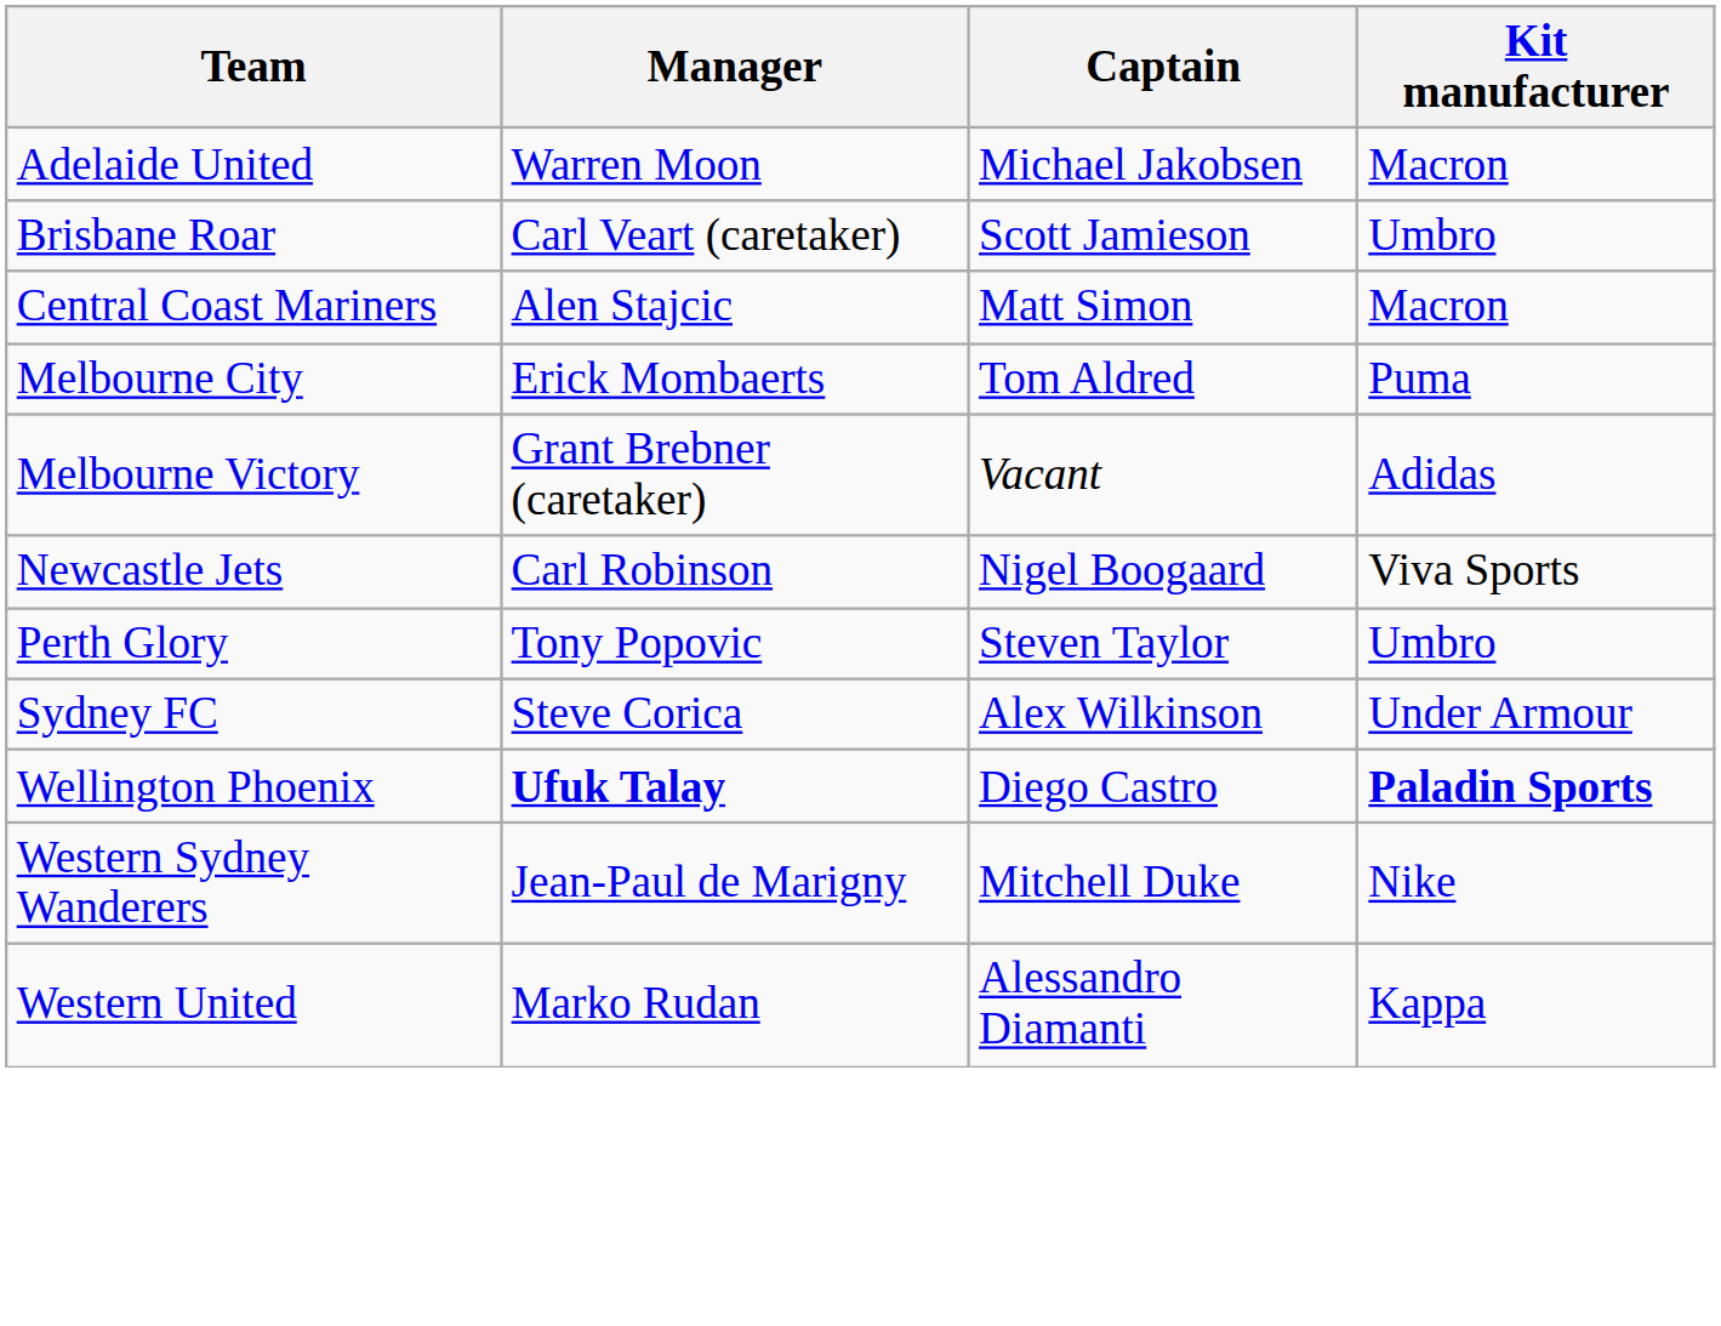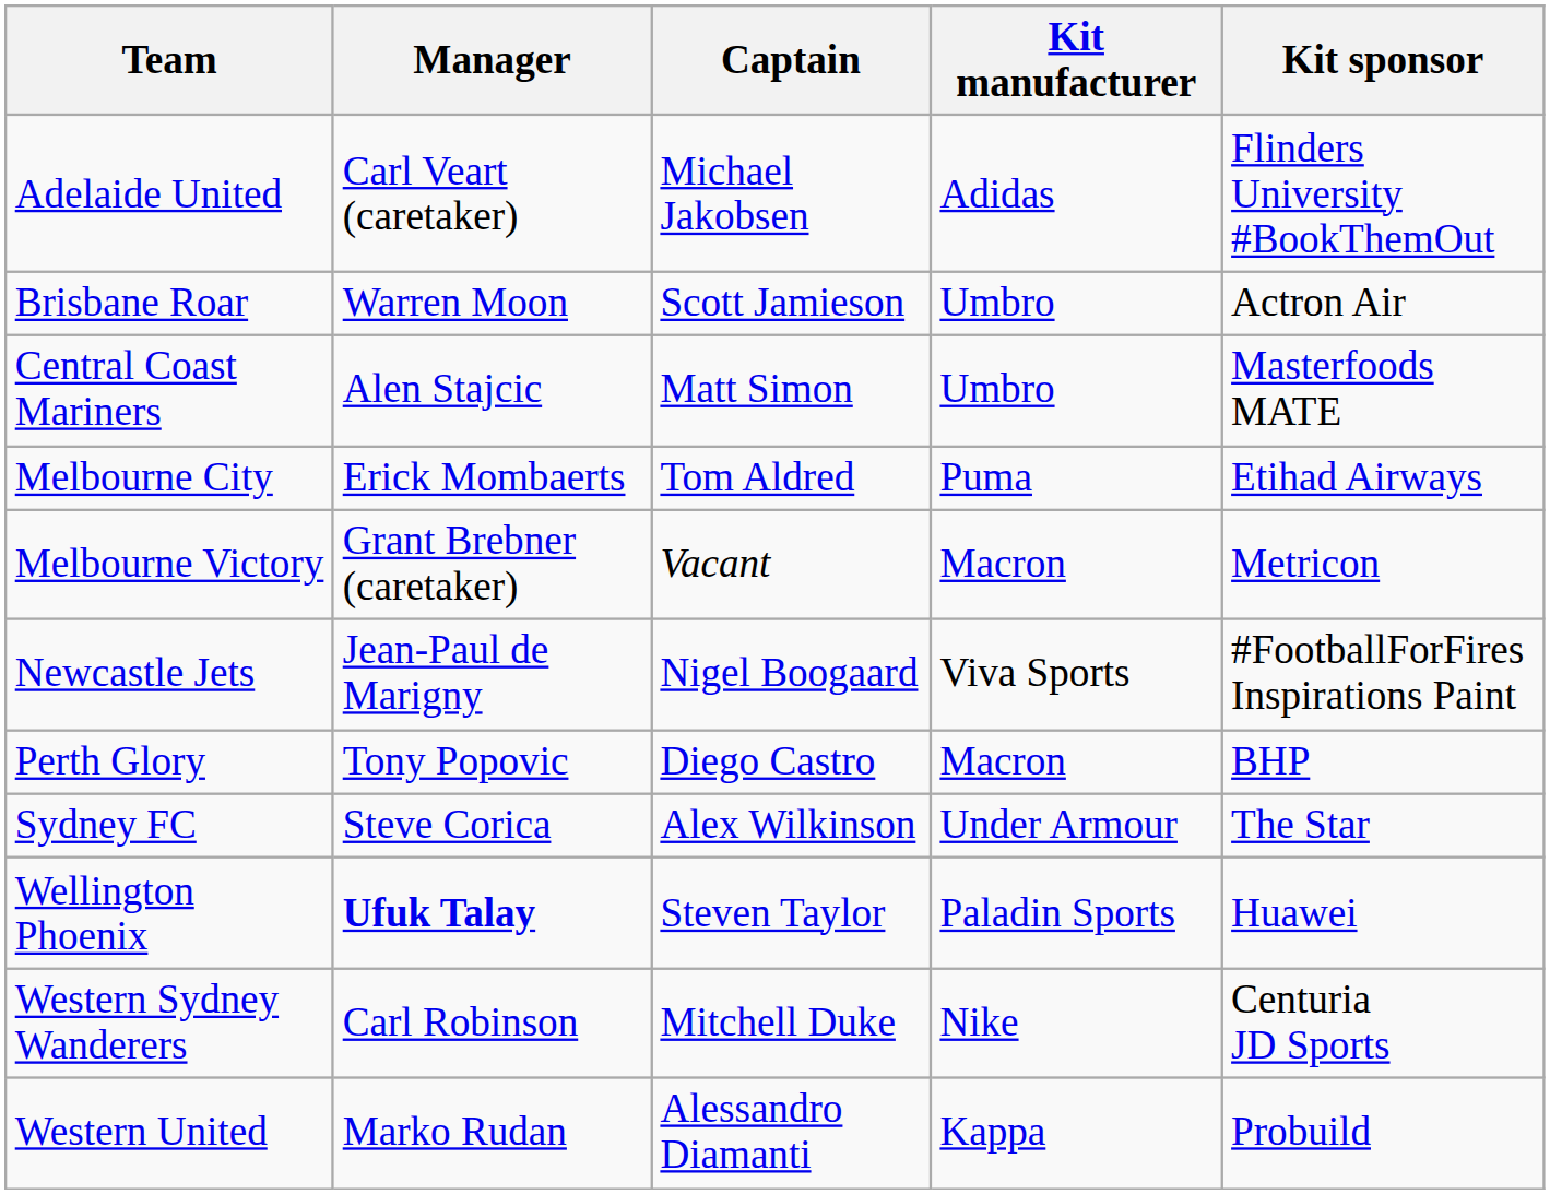+ column: Kit sponsor | Flinders University #BookThemOut | Actron Air | Masterfoods MATE | Etihad Airways | Metricon | #FootballForFires Inspirations Paint | BHP | The Star | Huawei | Centuria JD Sports | Probuild
Adelaide United | Manager: Warren Moon -> Carl Veart (caretaker)
Adelaide United | Kit manufacturer: Macron -> Adidas
Brisbane Roar | Manager: Carl Veart (caretaker) -> Warren Moon
Central Coast Mariners | Kit manufacturer: Macron -> Umbro
Melbourne Victory | Kit manufacturer: Adidas -> Macron
Newcastle Jets | Manager: Carl Robinson -> Jean-Paul de Marigny
Perth Glory | Captain: Steven Taylor -> Diego Castro
Perth Glory | Kit manufacturer: Umbro -> Macron
Wellington Phoenix | Captain: Diego Castro -> Steven Taylor
Wellington Phoenix | Kit manufacturer: bold -> normal
Western Sydney Wanderers | Manager: Jean-Paul de Marigny -> Carl Robinson
